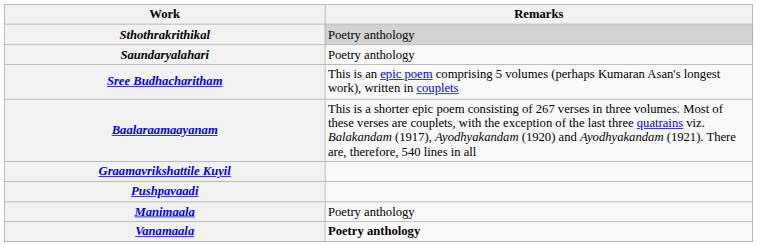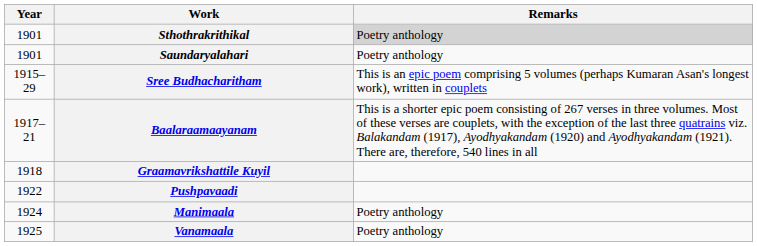+ column: Year | 1901 | 1901 | 1915–29 | 1917–21 | 1918 | 1922 | 1924 | 1925
Vanamaala | Remarks: bold -> normal
